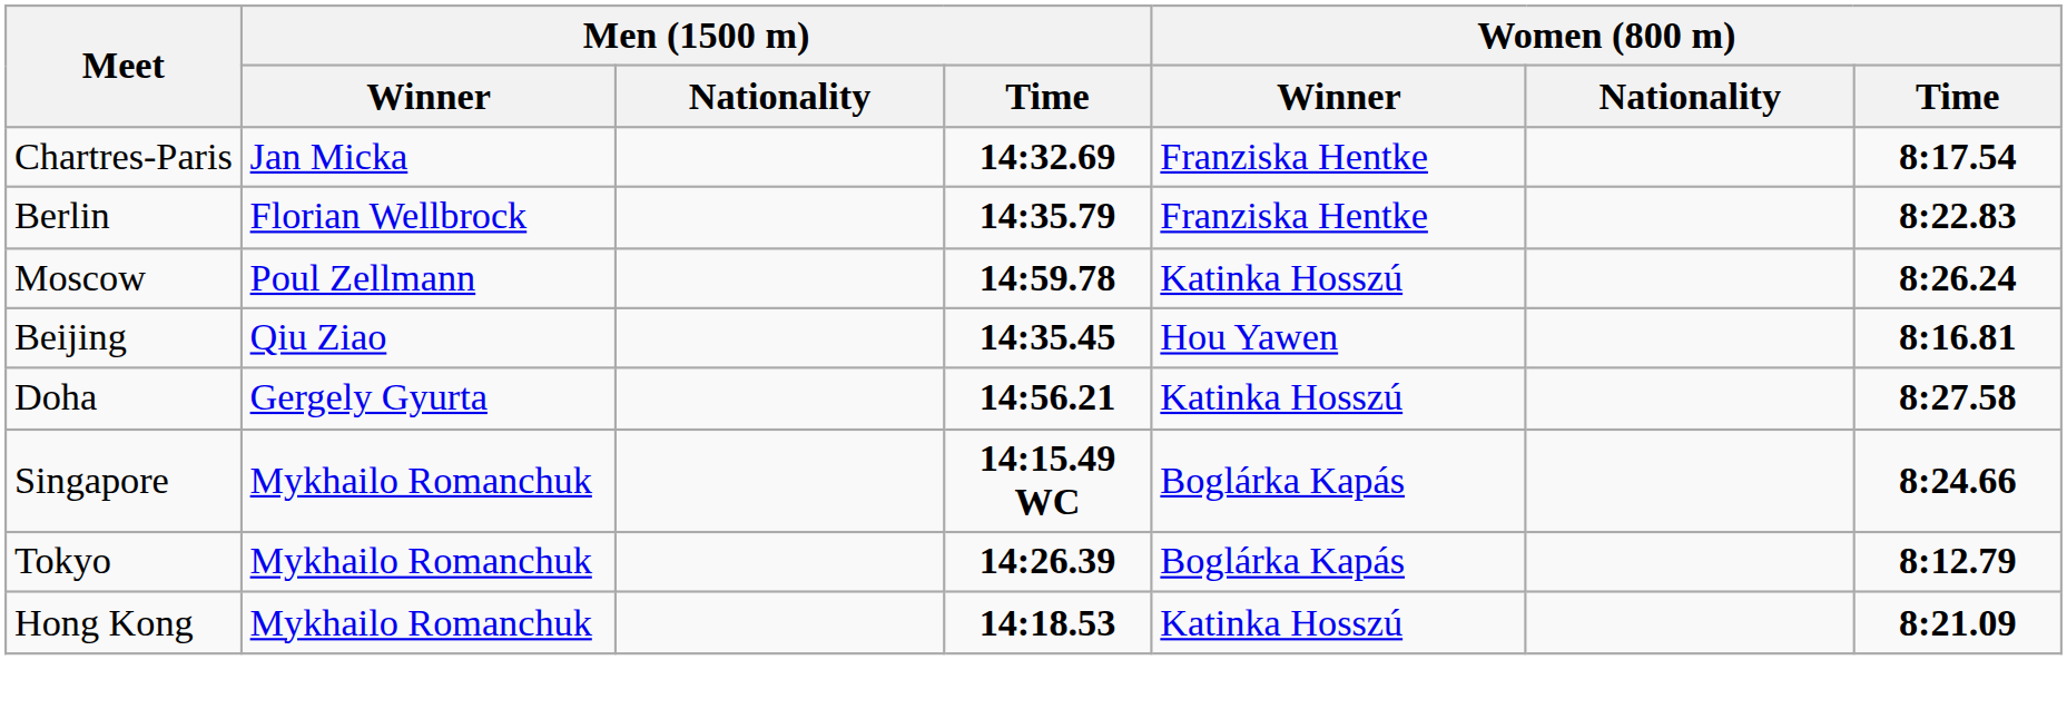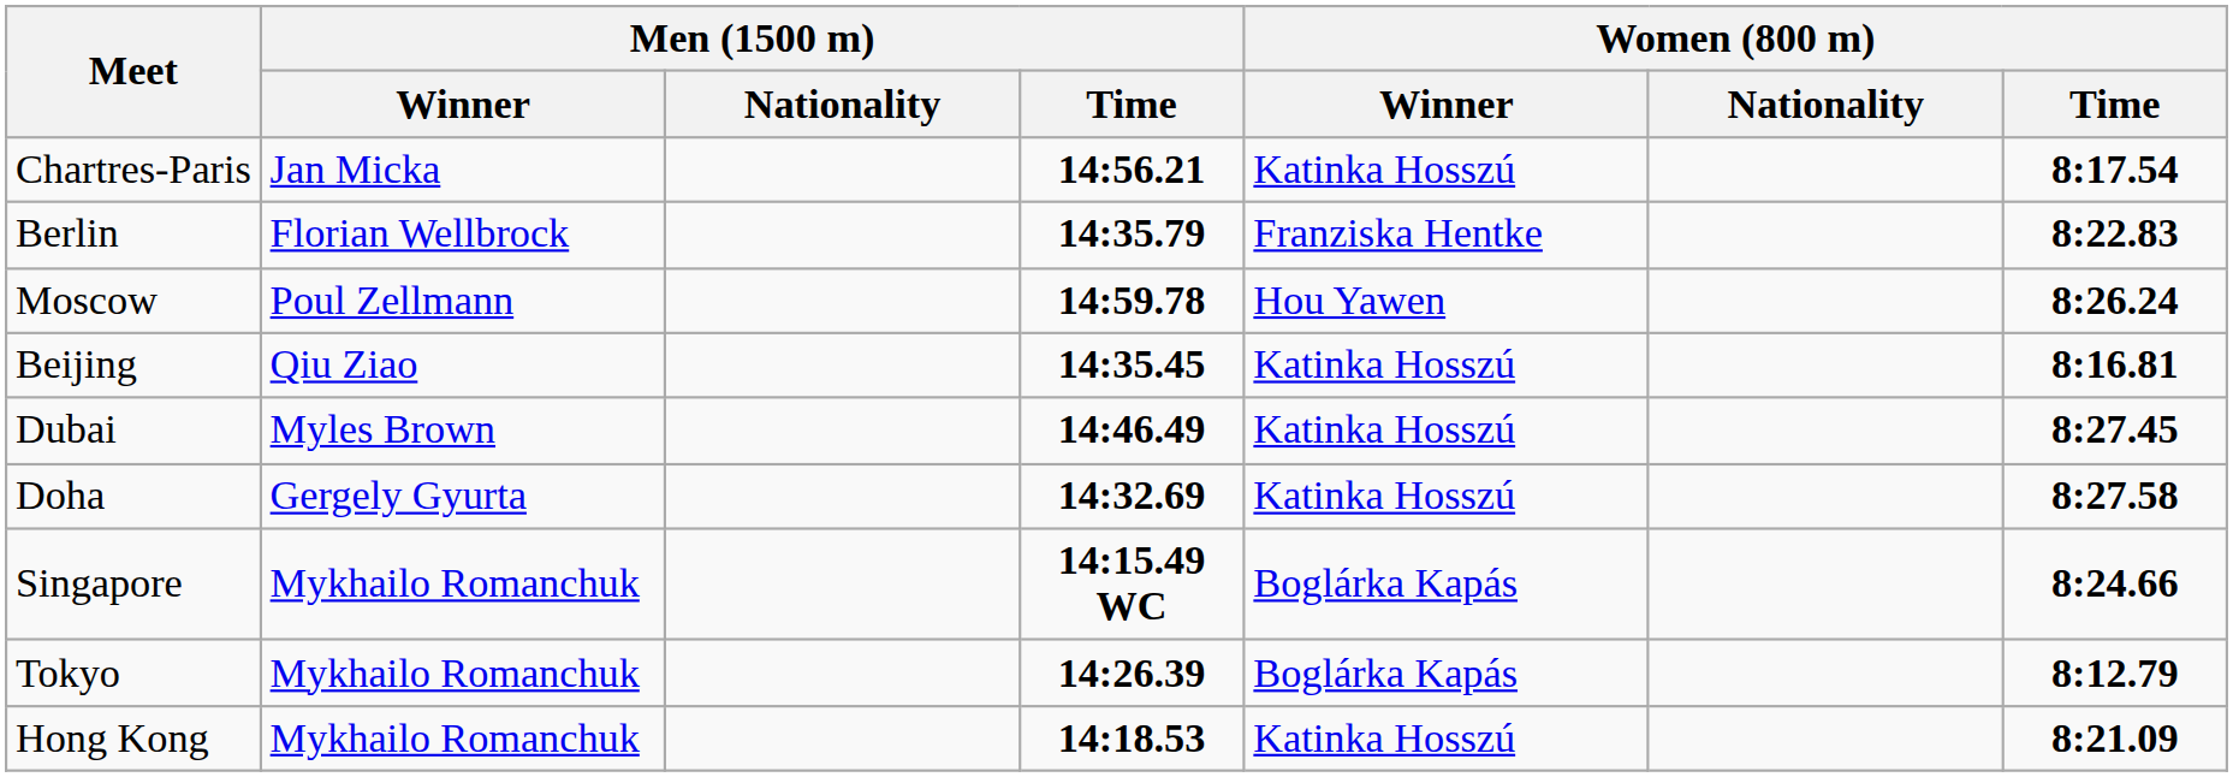Chartres-Paris | Men (1500 m) / Time: 14:32.69 -> 14:56.21
Chartres-Paris | Women (800 m) / Winner: Franziska Hentke -> Katinka Hosszú
Moscow | Women (800 m) / Winner: Katinka Hosszú -> Hou Yawen
Beijing | Women (800 m) / Winner: Hou Yawen -> Katinka Hosszú
+ row: Dubai | Myles Brown | 14:46.49 | Katinka Hosszú | 8:27.45
Doha | Men (1500 m) / Time: 14:56.21 -> 14:32.69
